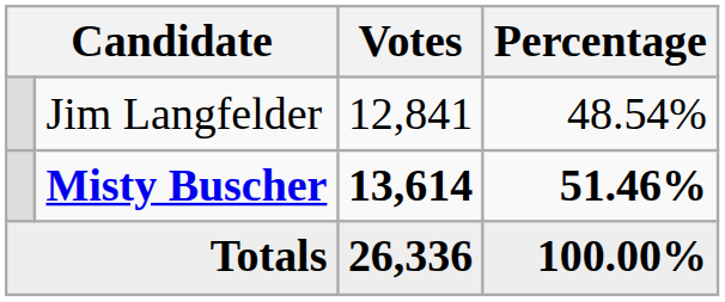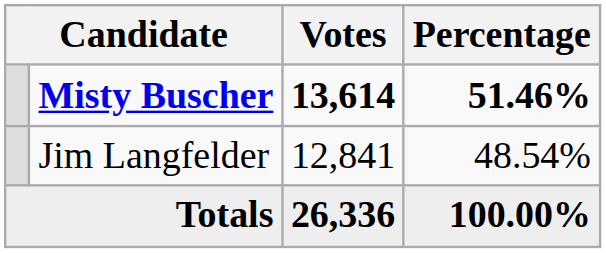rows swapped: Misty Buscher <-> Jim Langfelder
